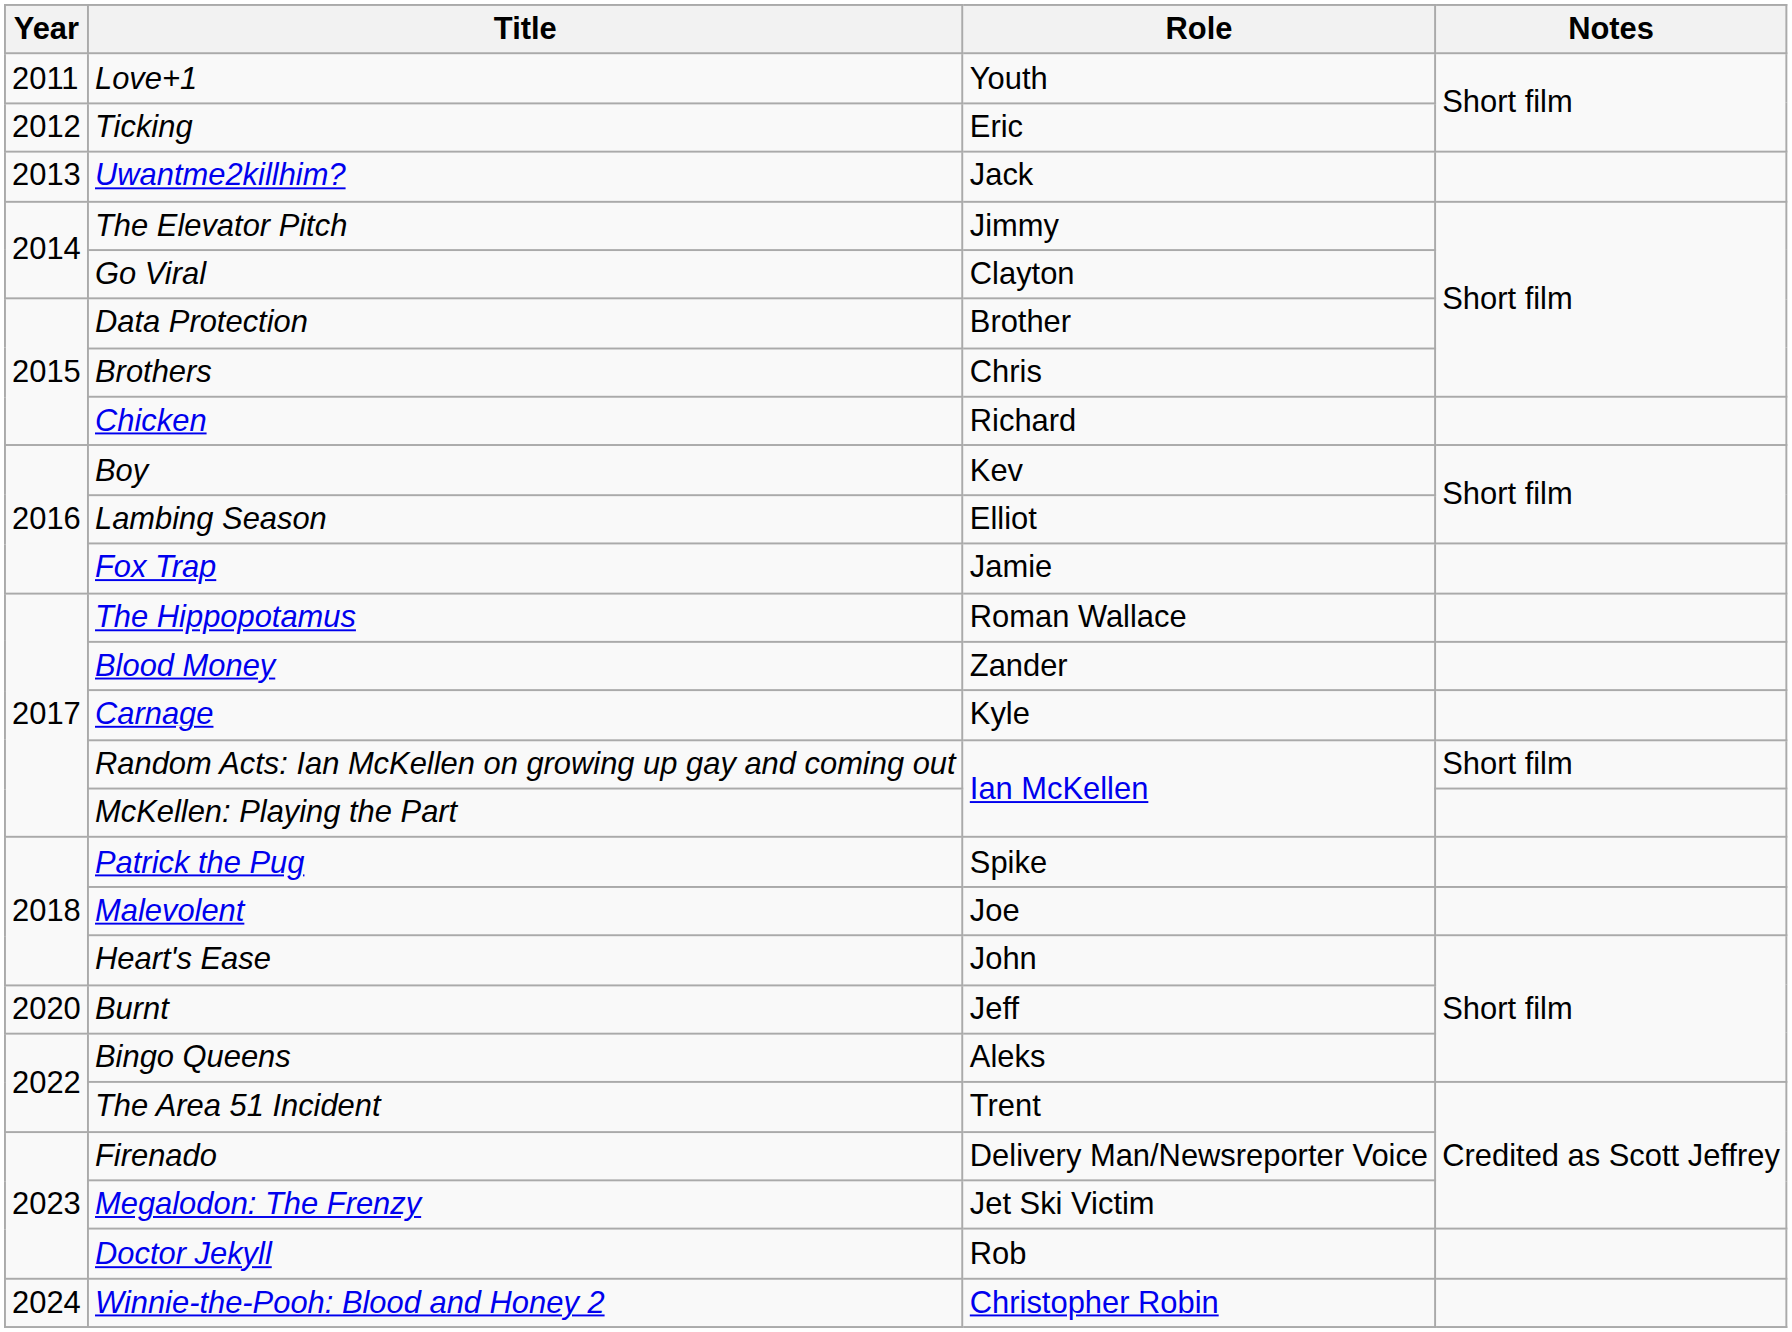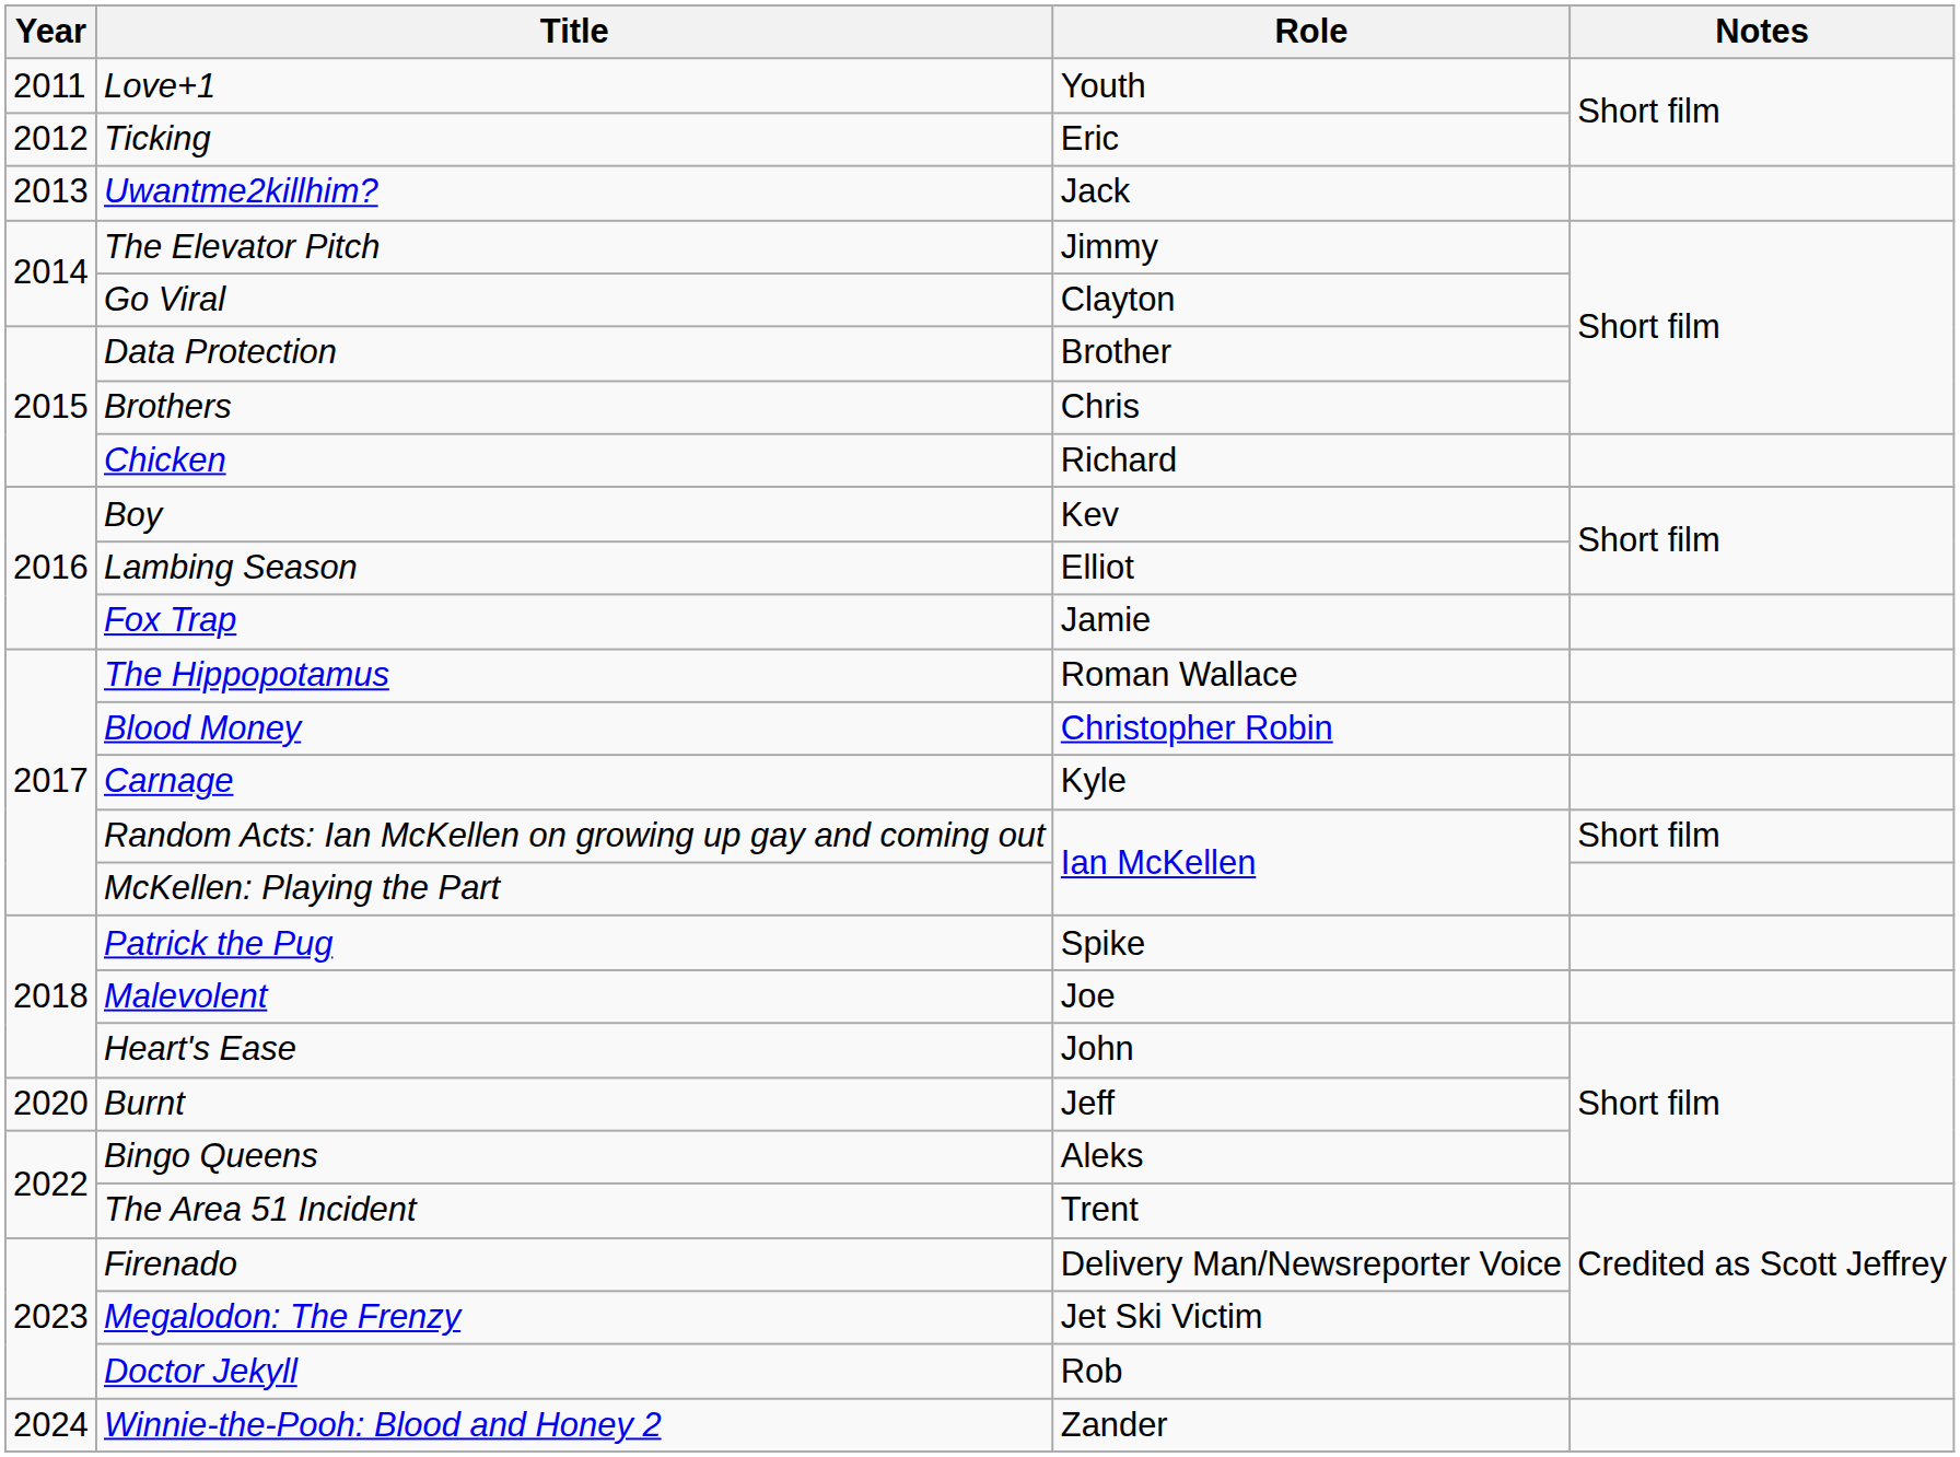Blood Money | Role: Zander -> Christopher Robin
Winnie-the-Pooh: Blood and Honey 2 | Role: Christopher Robin -> Zander
